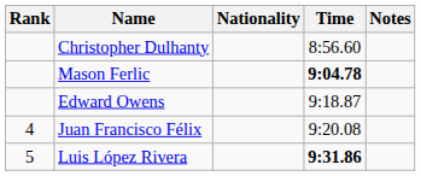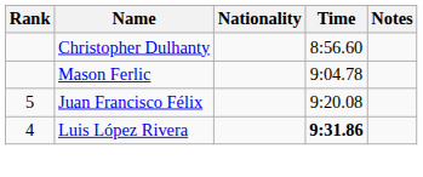Mason Ferlic | Time: bold -> normal
- row: Edward Owens | 9:18.87
Juan Francisco Félix | Rank: 4 -> 5
Luis López Rivera | Rank: 5 -> 4
